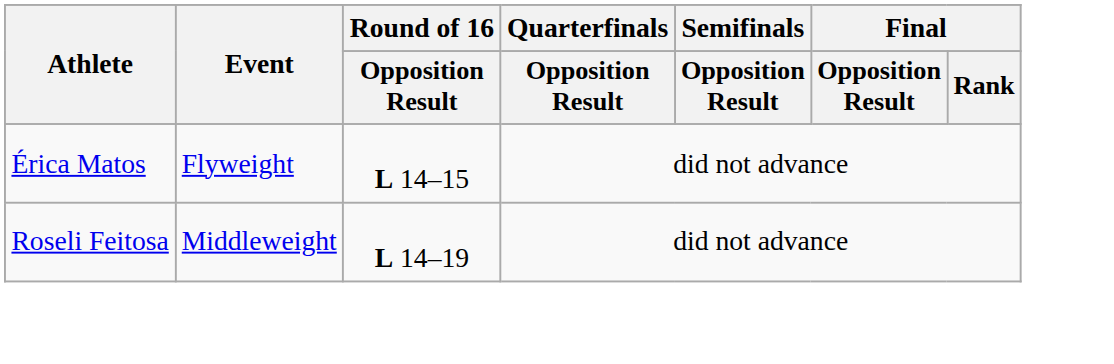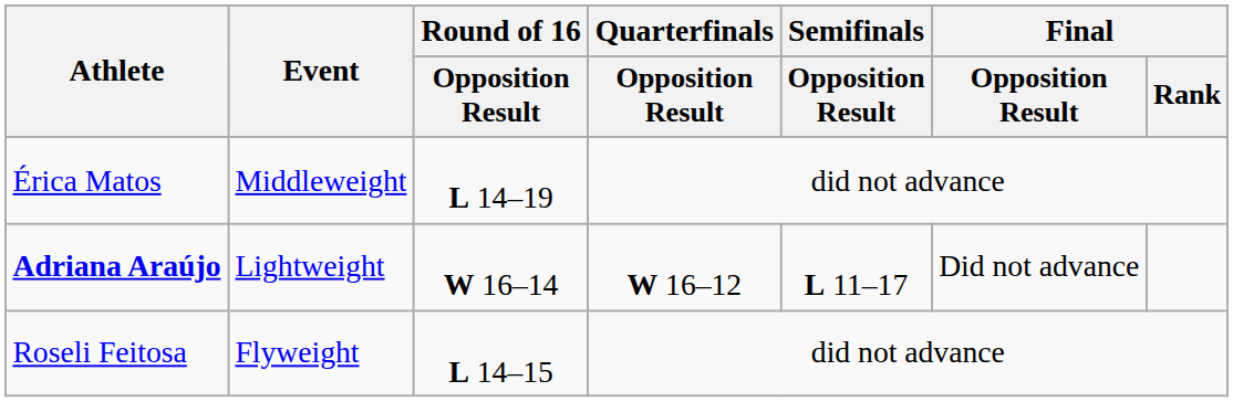Érica Matos | Event: Flyweight -> Middleweight
Érica Matos | Round of 16 / Opposition Result: L 14–15 -> L 14–19
+ row: Adriana Araújo | Lightweight | W 16–14 | W 16–12 | L 11–17 | Did not advance
Roseli Feitosa | Event: Middleweight -> Flyweight
Roseli Feitosa | Round of 16 / Opposition Result: L 14–19 -> L 14–15
